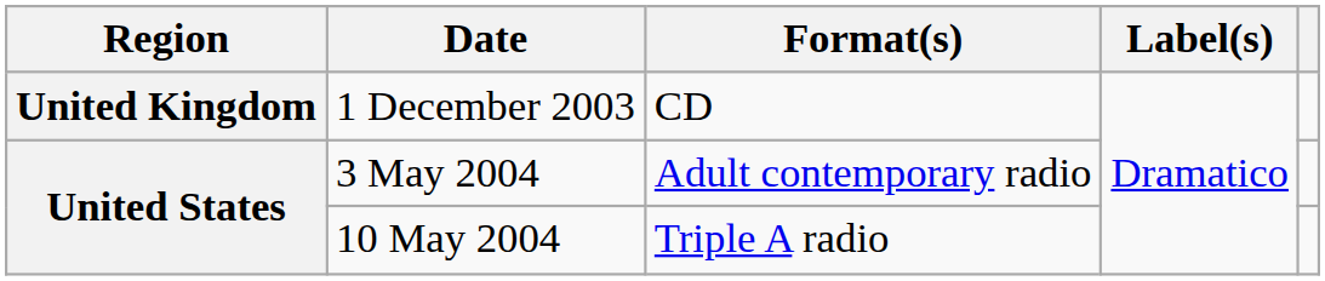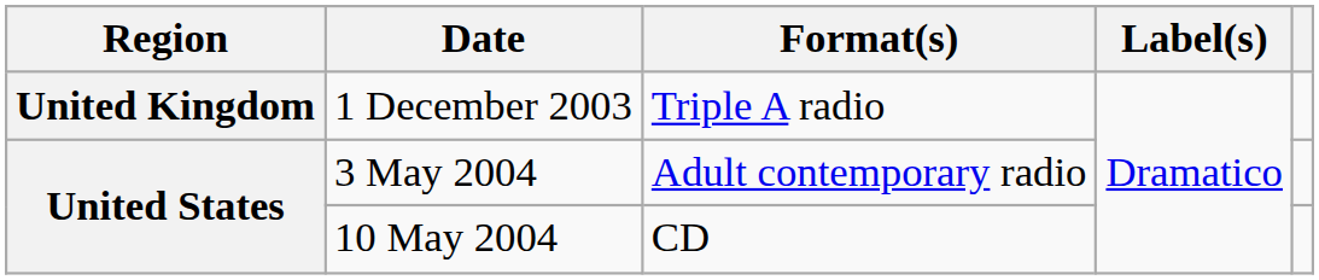1 December 2003 | Format(s): CD -> Triple A radio
10 May 2004 | Format(s): Triple A radio -> CD
